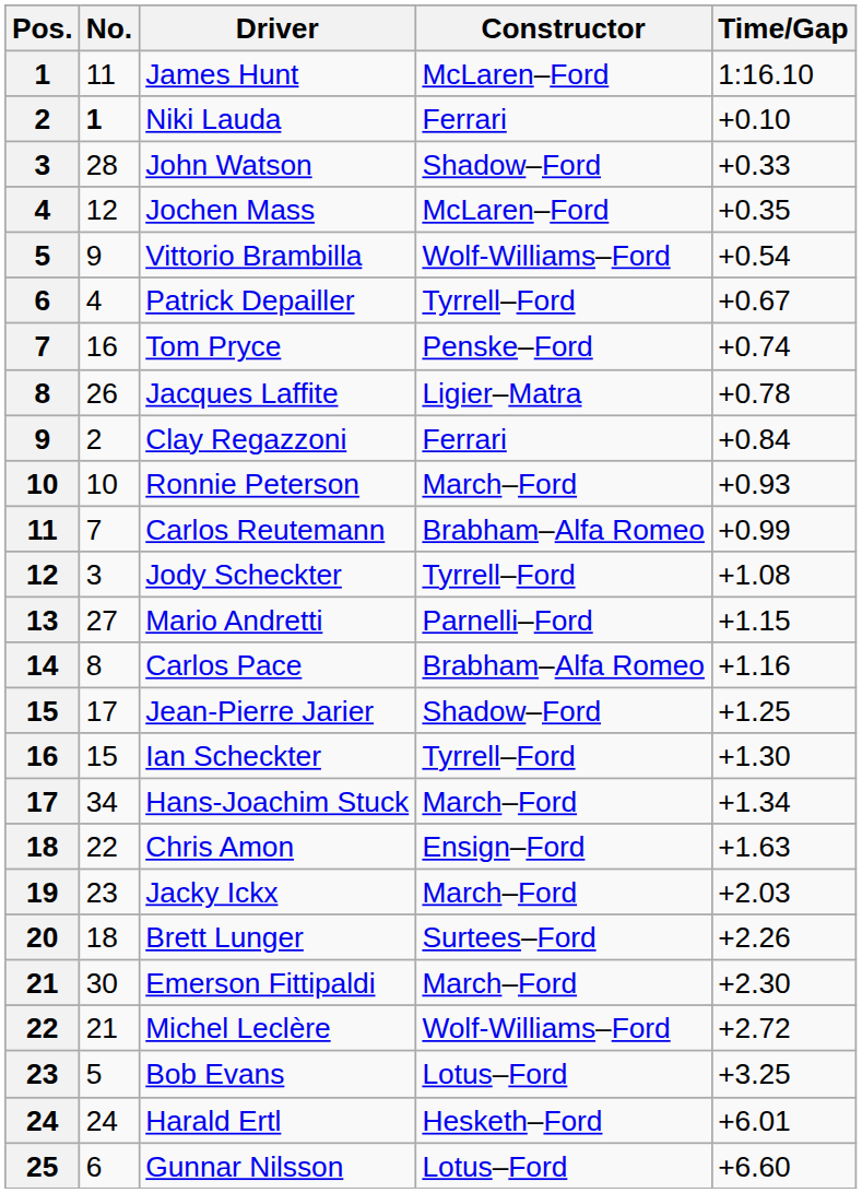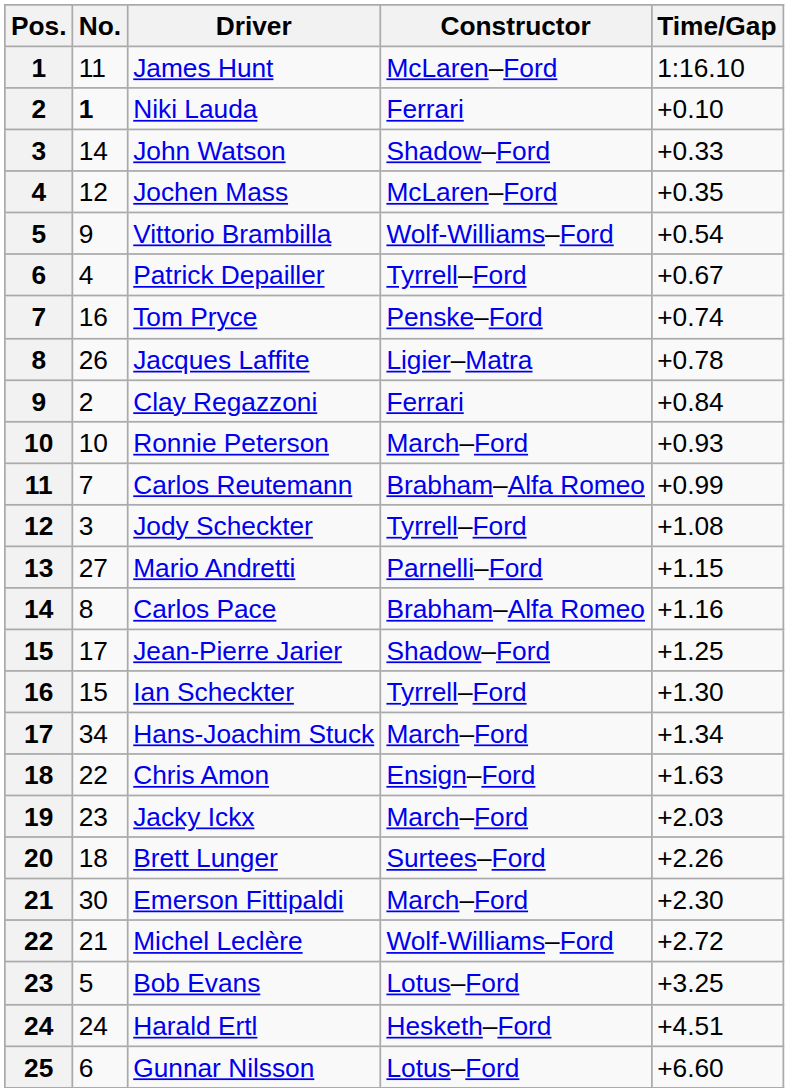John Watson | No.: 28 -> 14
Harald Ertl | Time/Gap: +6.01 -> +4.51
